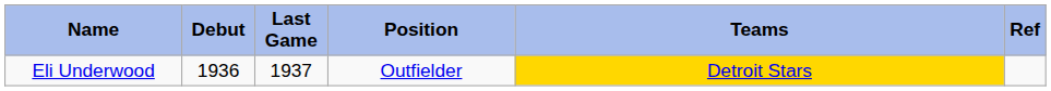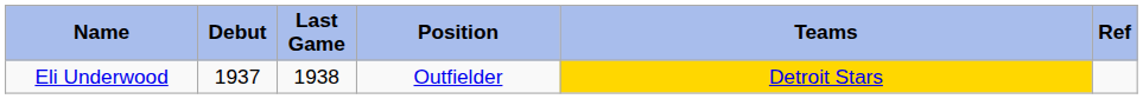Eli Underwood | Debut: 1936 -> 1937
Eli Underwood | Last Game: 1937 -> 1938
